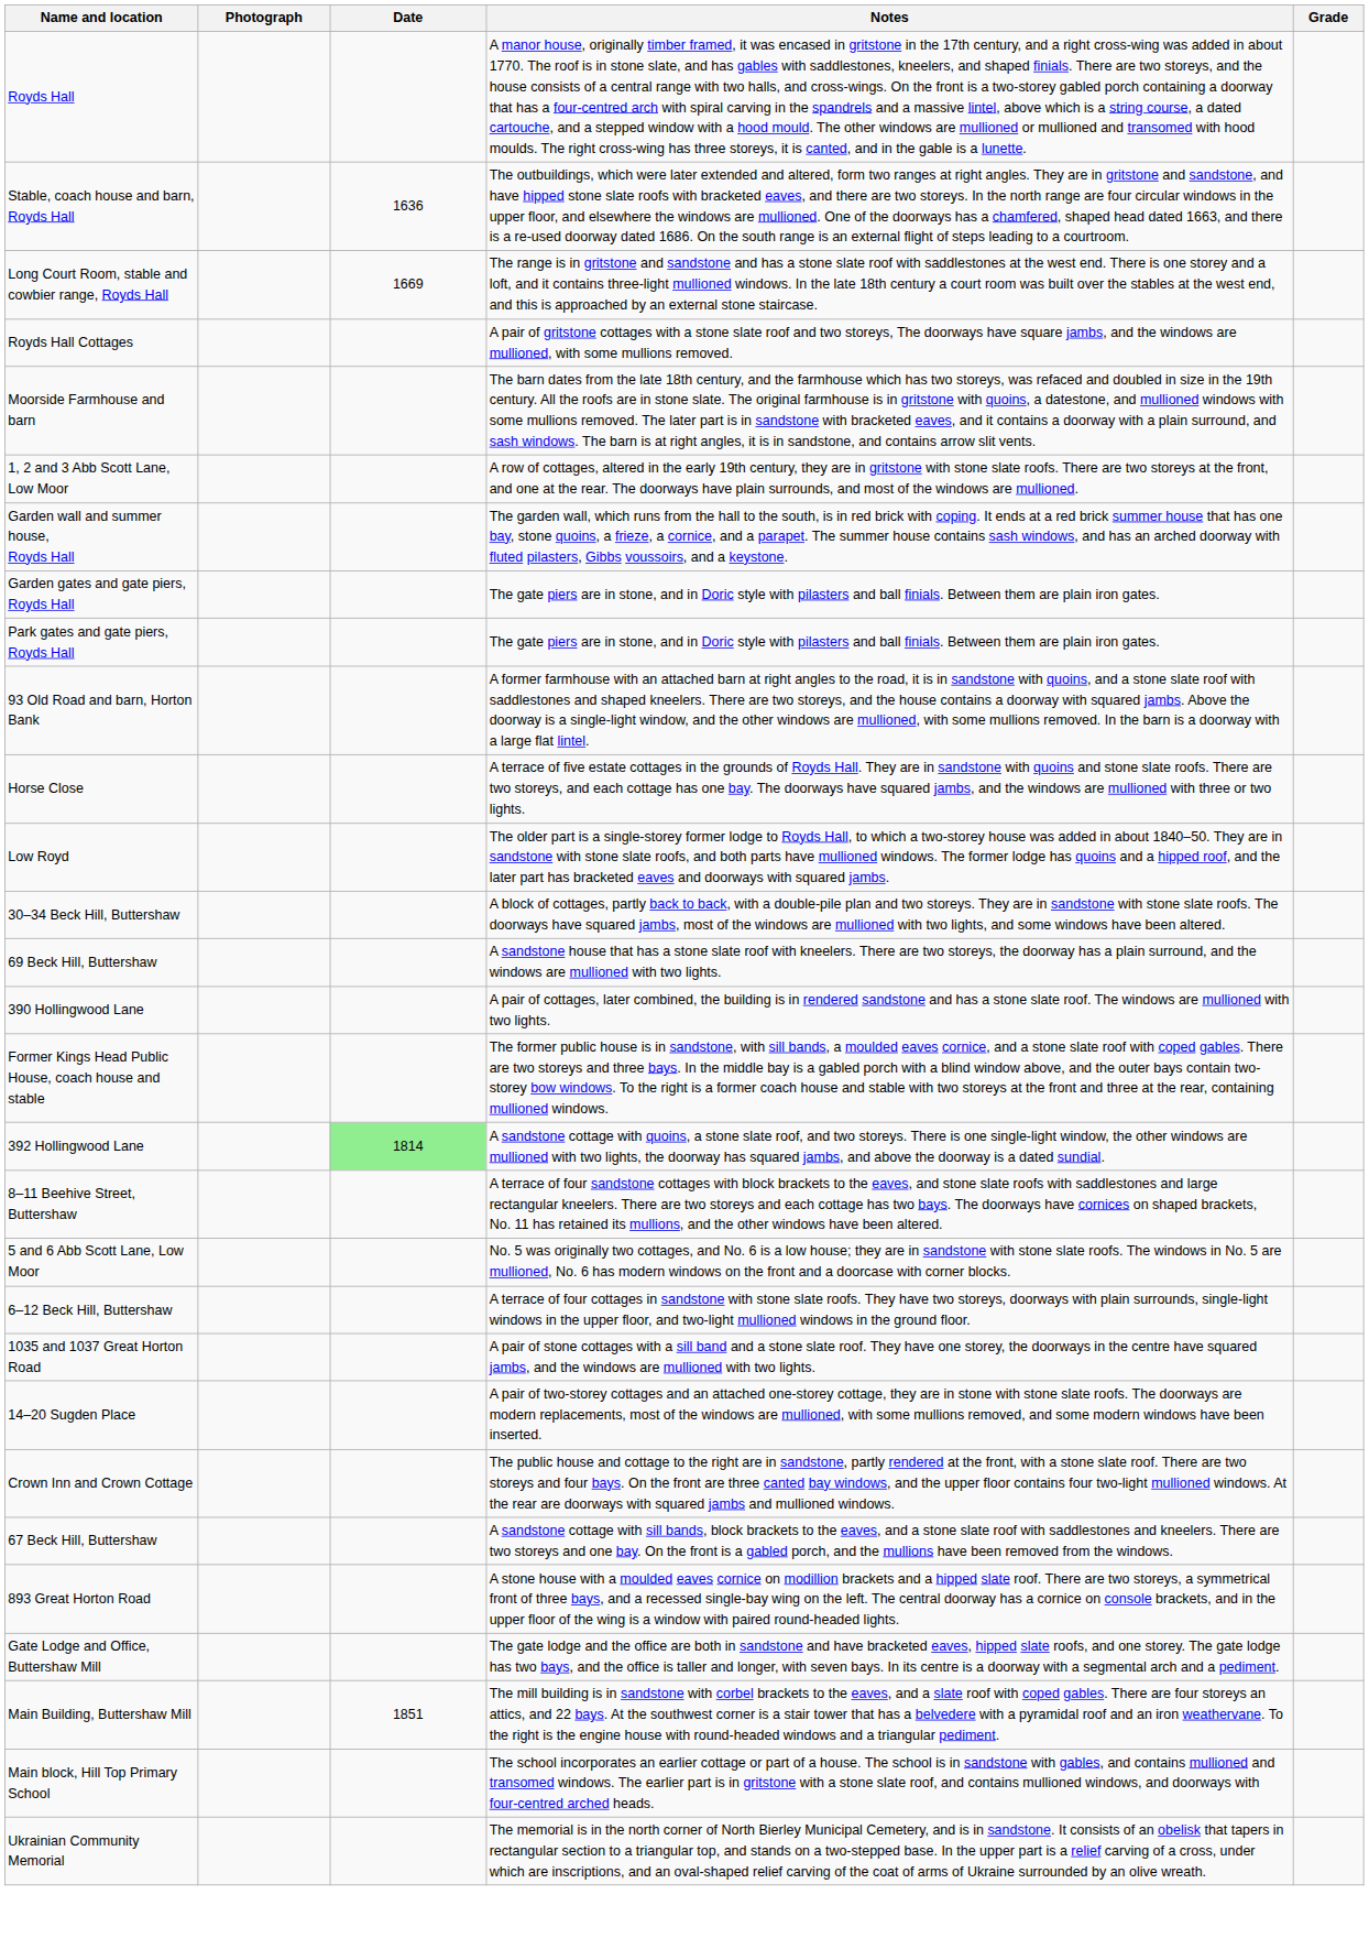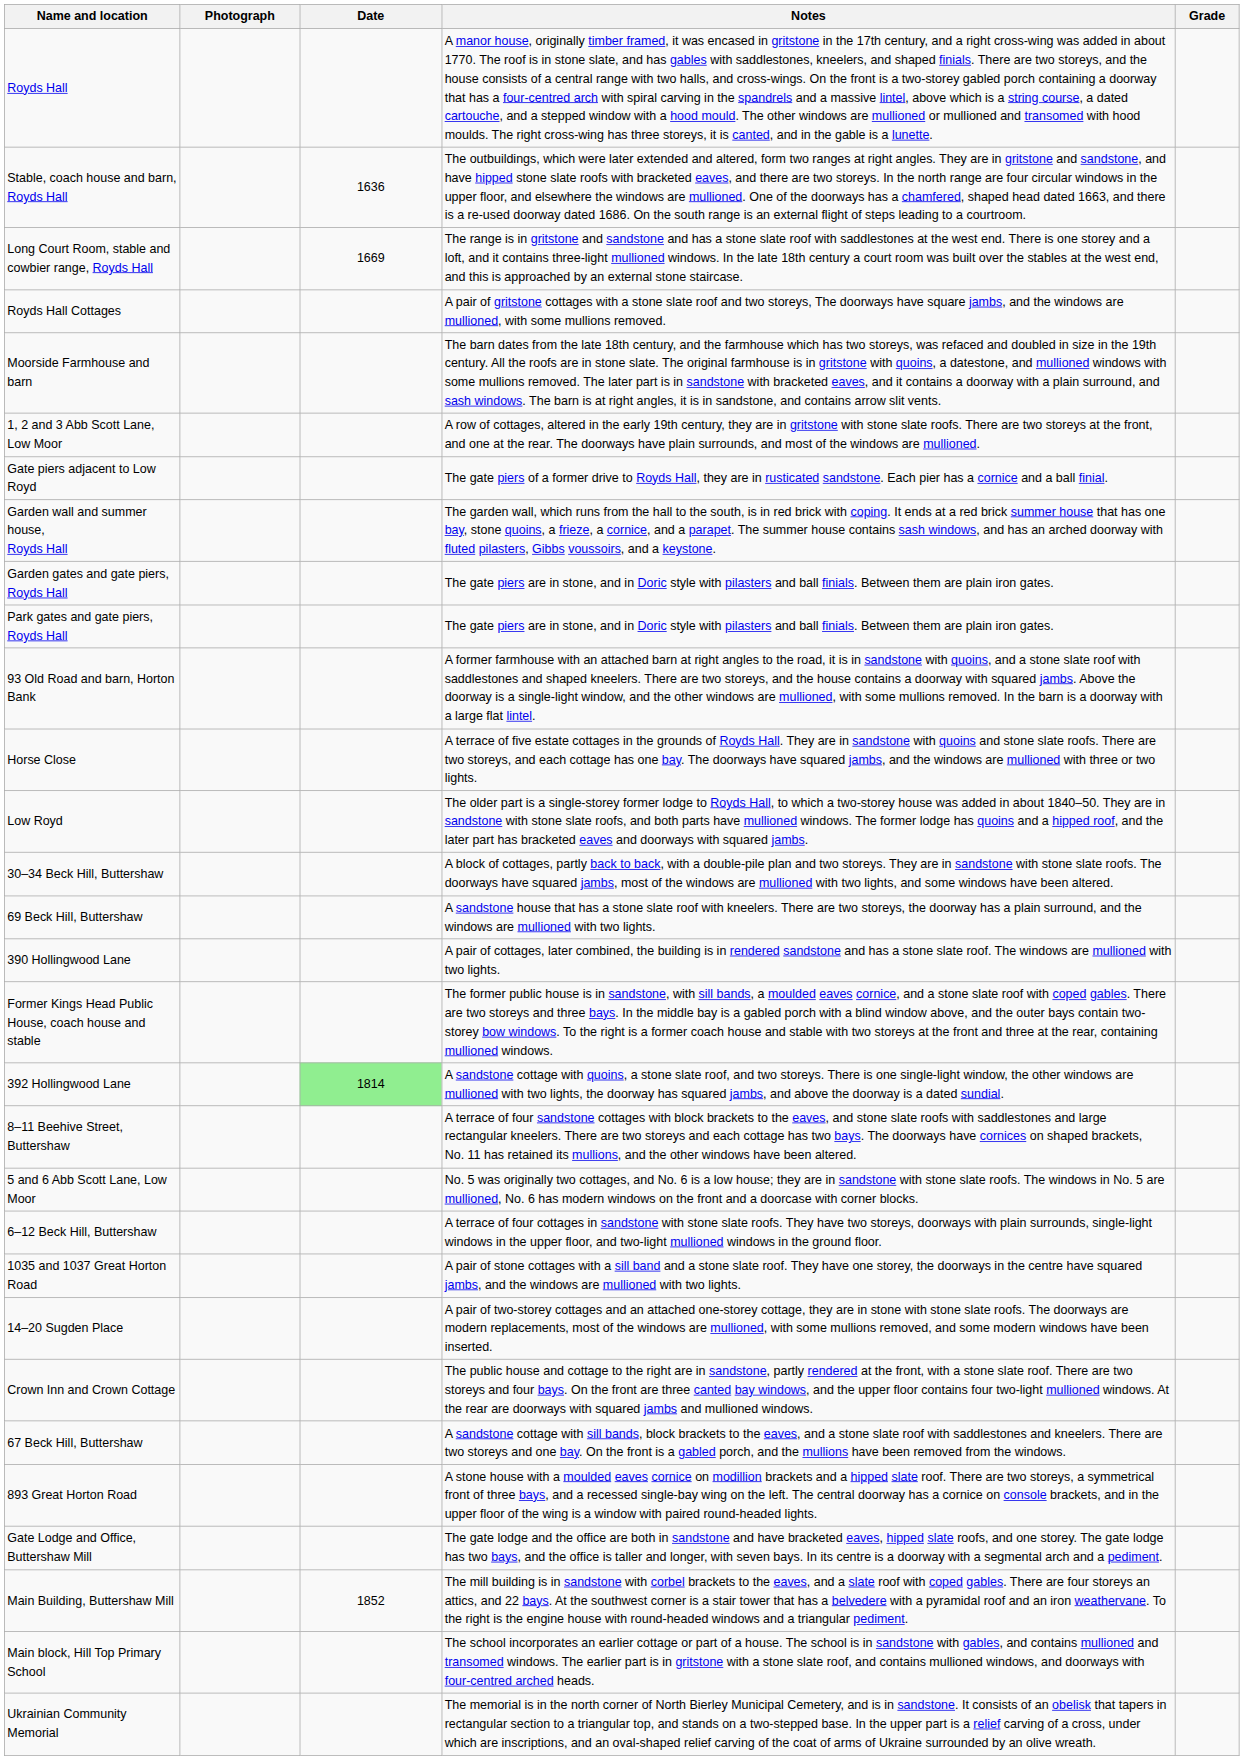+ row: Gate piers adjacent to Low Royd | The gate piers of a former drive to Royds Hall, they are in rusticated sandstone. Each pier has a cornice and a ball finial.
Main Building, Buttershaw Mill | Date: 1851 -> 1852
